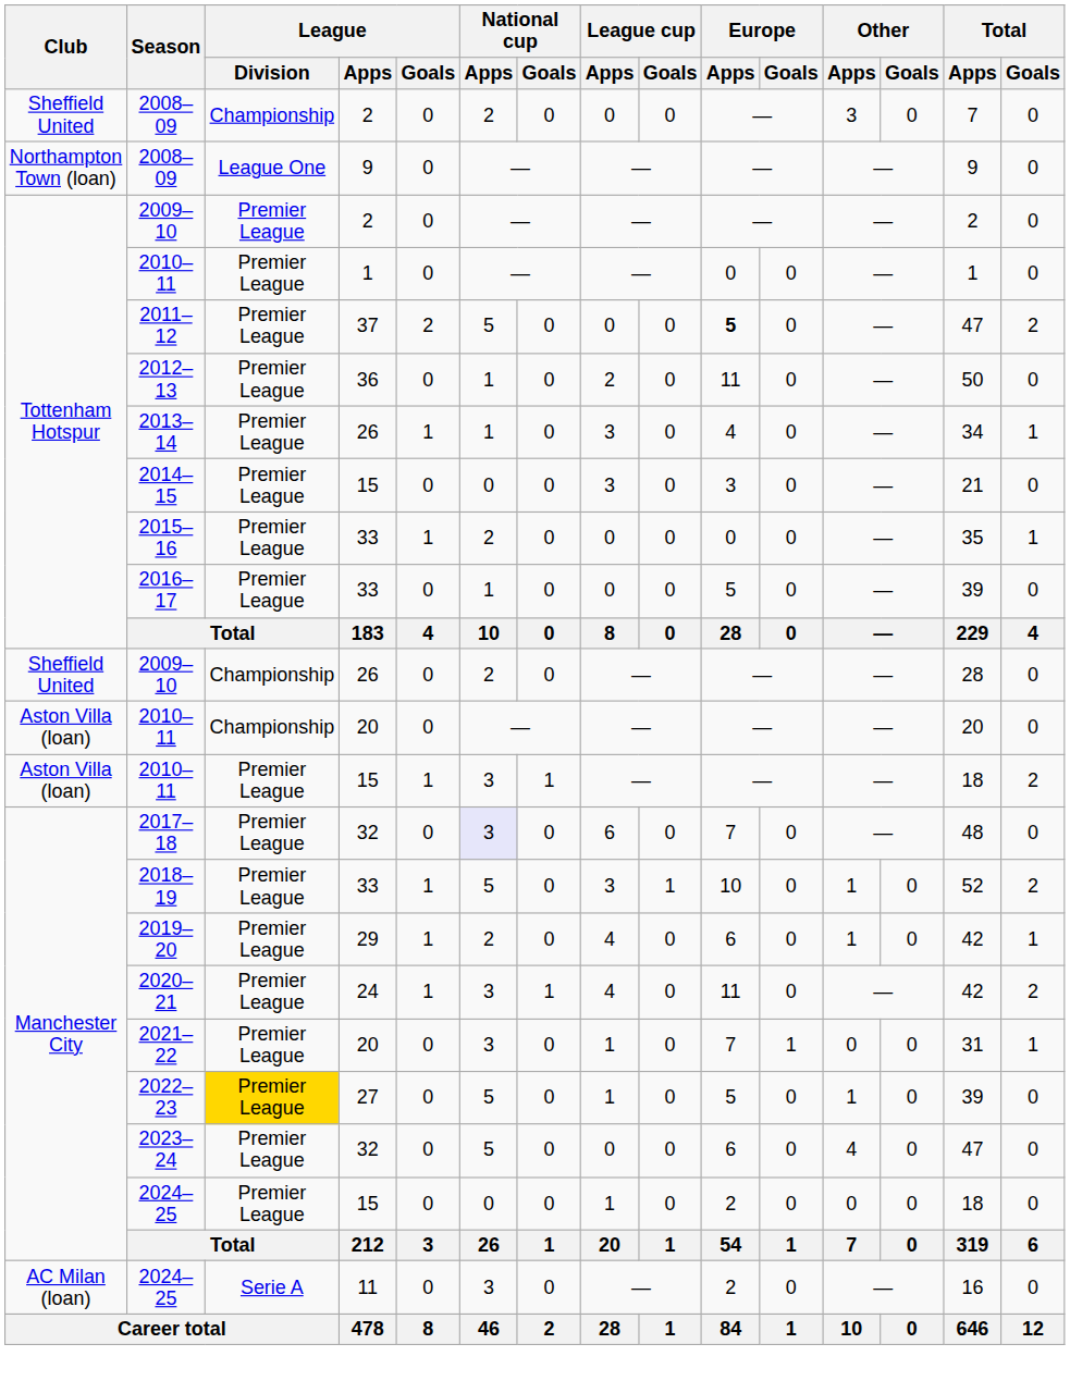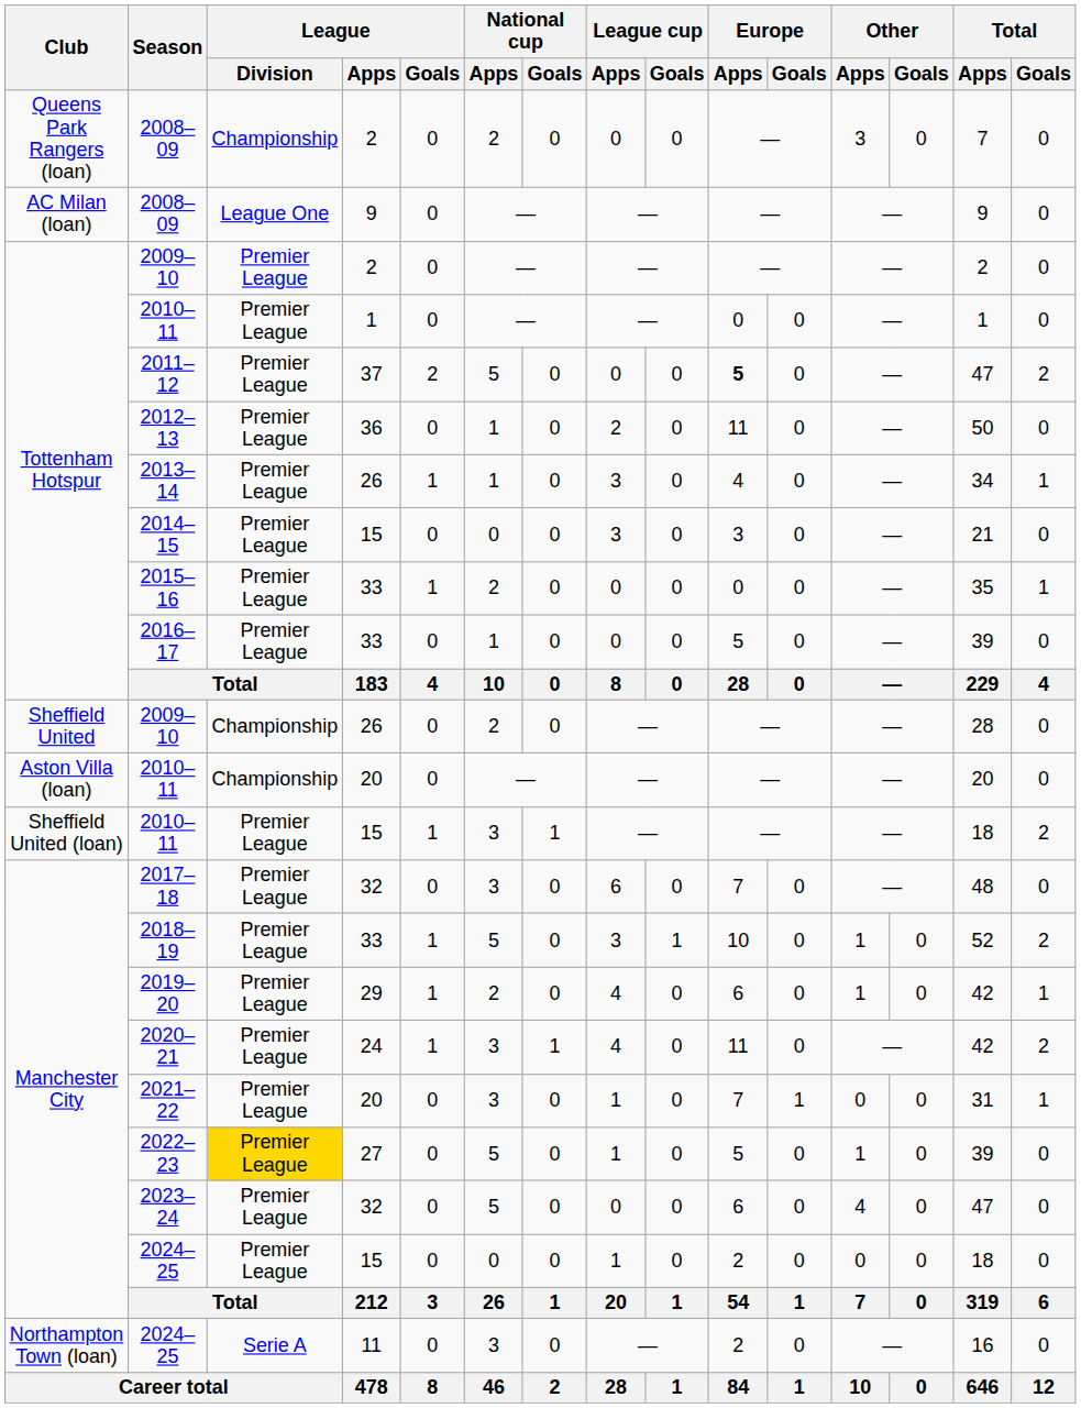2008–09 / 2 | Club: Sheffield United -> Queens Park Rangers (loan)
2008–09 / 9 | Club: Northampton Town (loan) -> AC Milan (loan)
2010–11 / 15 | Club: Aston Villa (loan) -> Sheffield United (loan)
2017–18 | National cup / Apps: lavender background -> no background
2024–25 / 11 | Club: AC Milan (loan) -> Northampton Town (loan)
